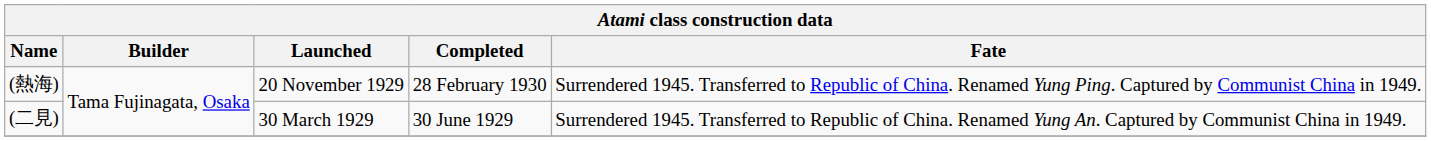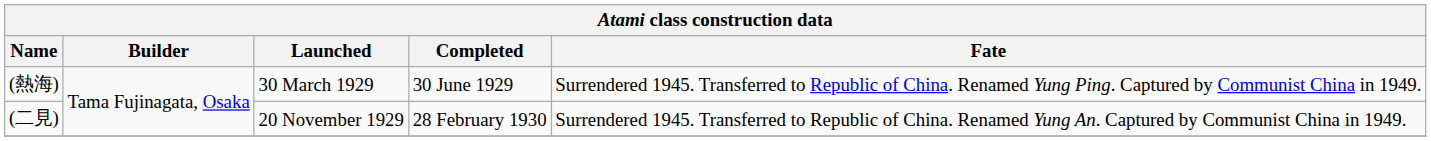(熱海) | Launched: 20 November 1929 -> 30 March 1929
(熱海) | Completed: 28 February 1930 -> 30 June 1929
(二見) | Launched: 30 March 1929 -> 20 November 1929
(二見) | Completed: 30 June 1929 -> 28 February 1930
